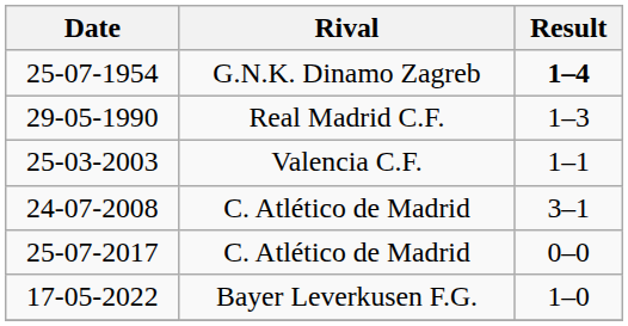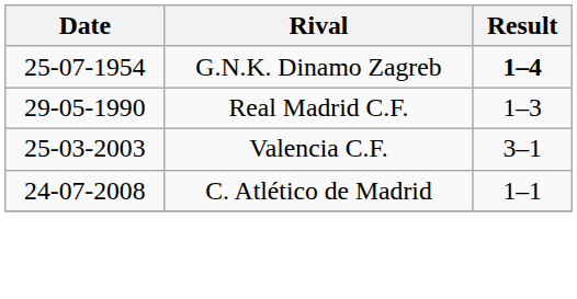25-03-2003 | Result: 1–1 -> 3–1
24-07-2008 | Result: 3–1 -> 1–1
- row: 25-07-2017 | C. Atlético de Madrid | 0–0
- row: 17-05-2022 | Bayer Leverkusen F.G. | 1–0
